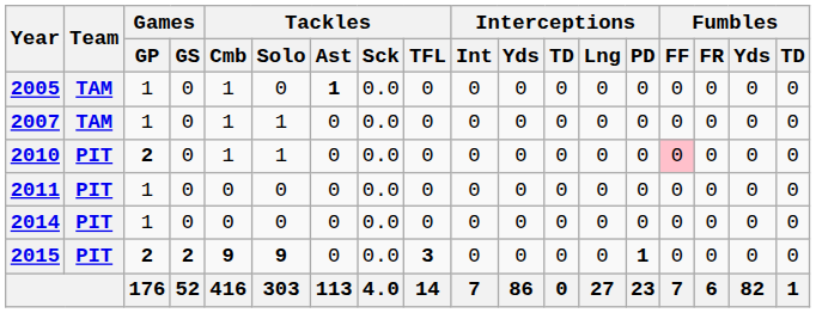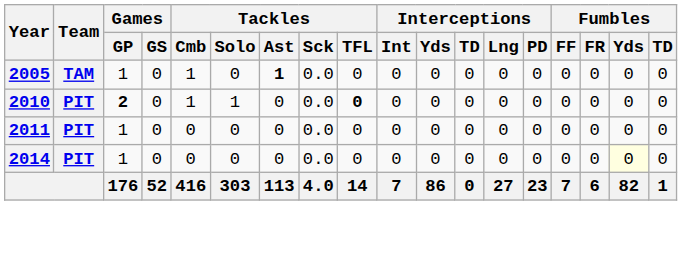- row: 2007 | TAM | 1 | 0 | 1 | 1 | 0 | 0.0 | 0 | 0 | 0 | 0 | 0 | 0 | 0 | 0 | 0 | 0
2010 | Tackles / TFL: normal -> bold
2010 | Fumbles / FF: pink background -> no background
2014 | Fumbles / Yds: no background -> lightyellow background
- row: 2015 | PIT | 2 | 2 | 9 | 9 | 0 | 0.0 | 3 | 0 | 0 | 0 | 0 | 1 | 0 | 0 | 0 | 0
